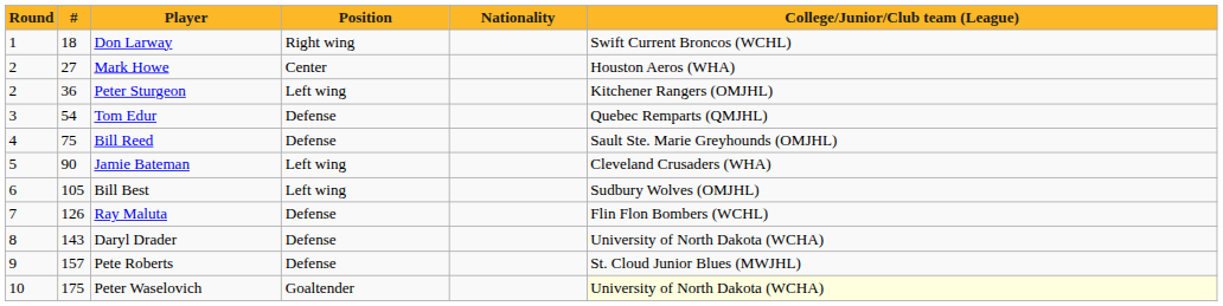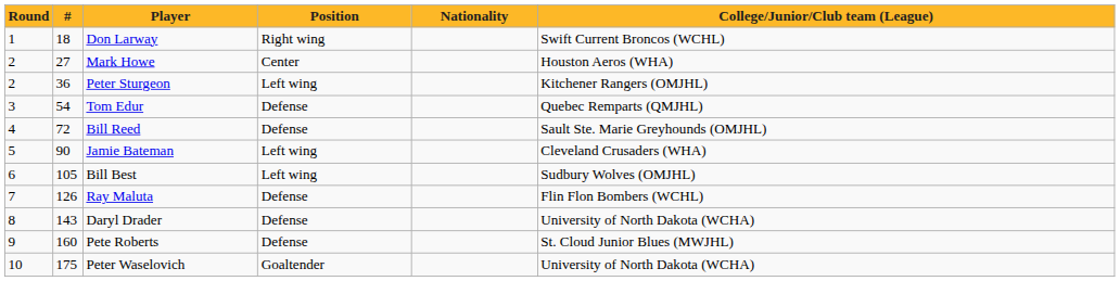Bill Reed | #: 75 -> 72
Pete Roberts | #: 157 -> 160
Peter Waselovich | College/Junior/Club team (League): lightyellow background -> no background
